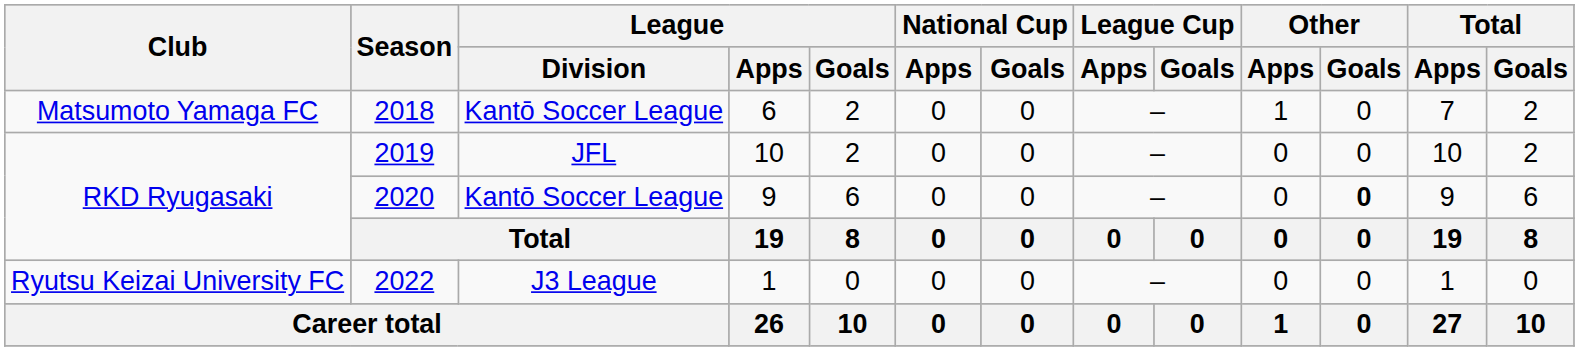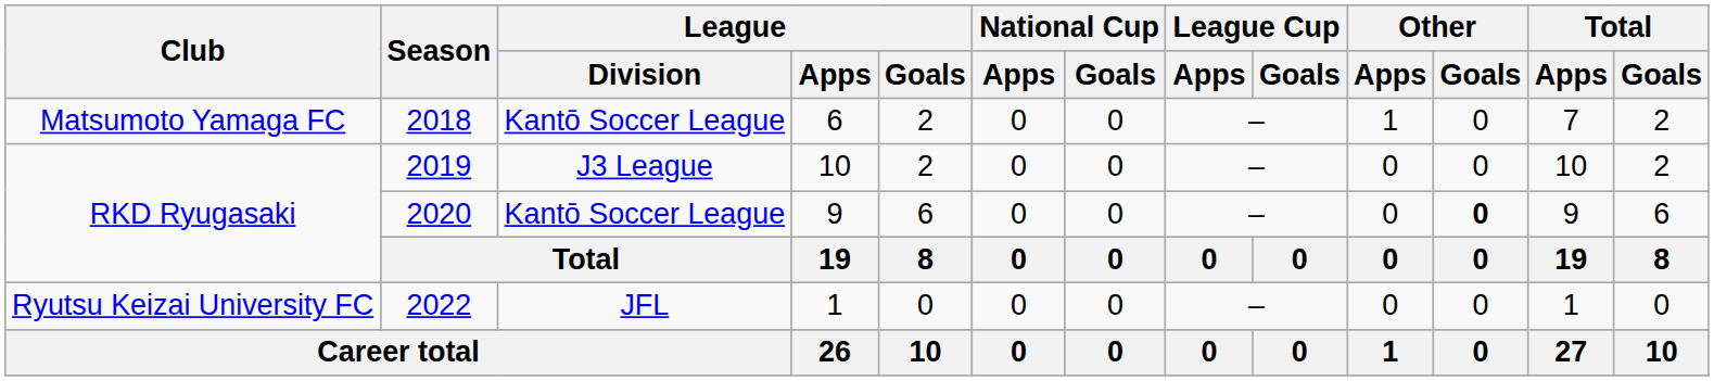2019 | League / Division: JFL -> J3 League
2022 | League / Division: J3 League -> JFL
